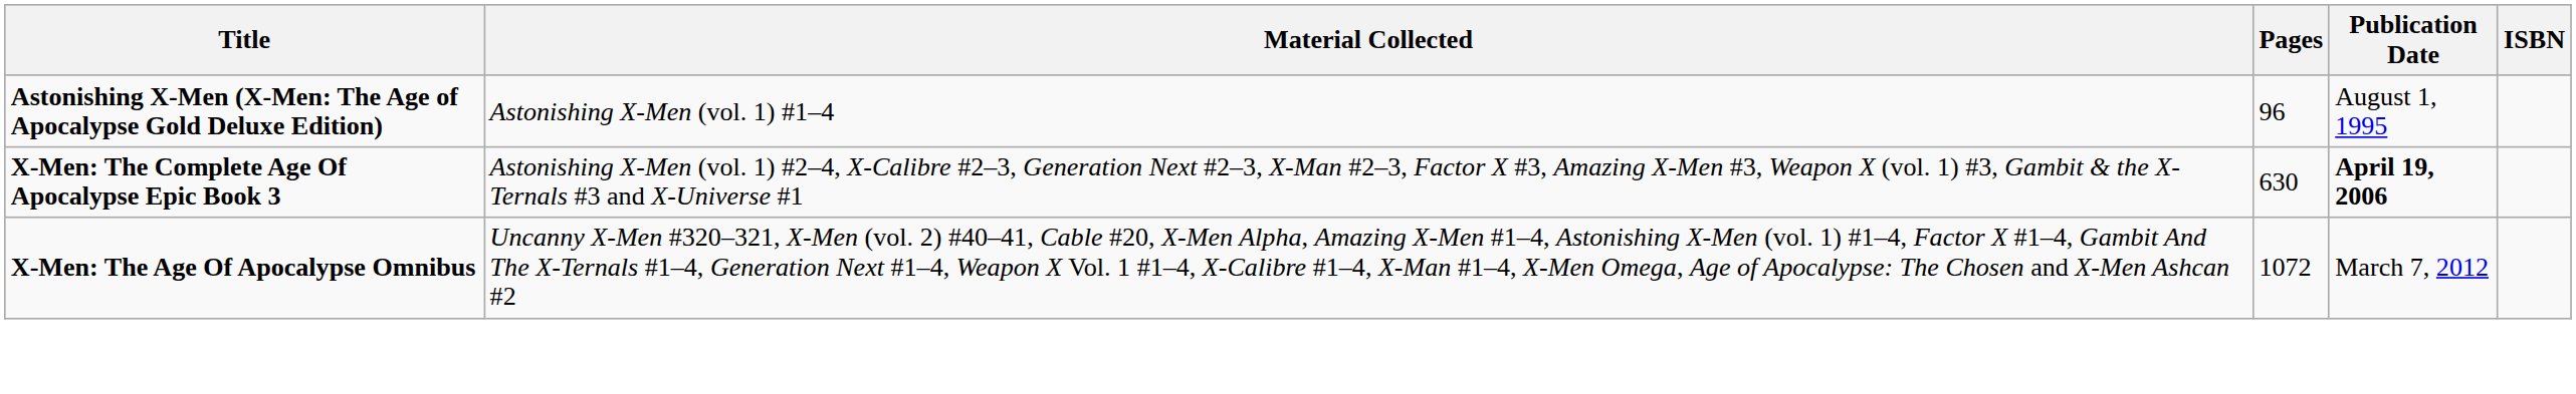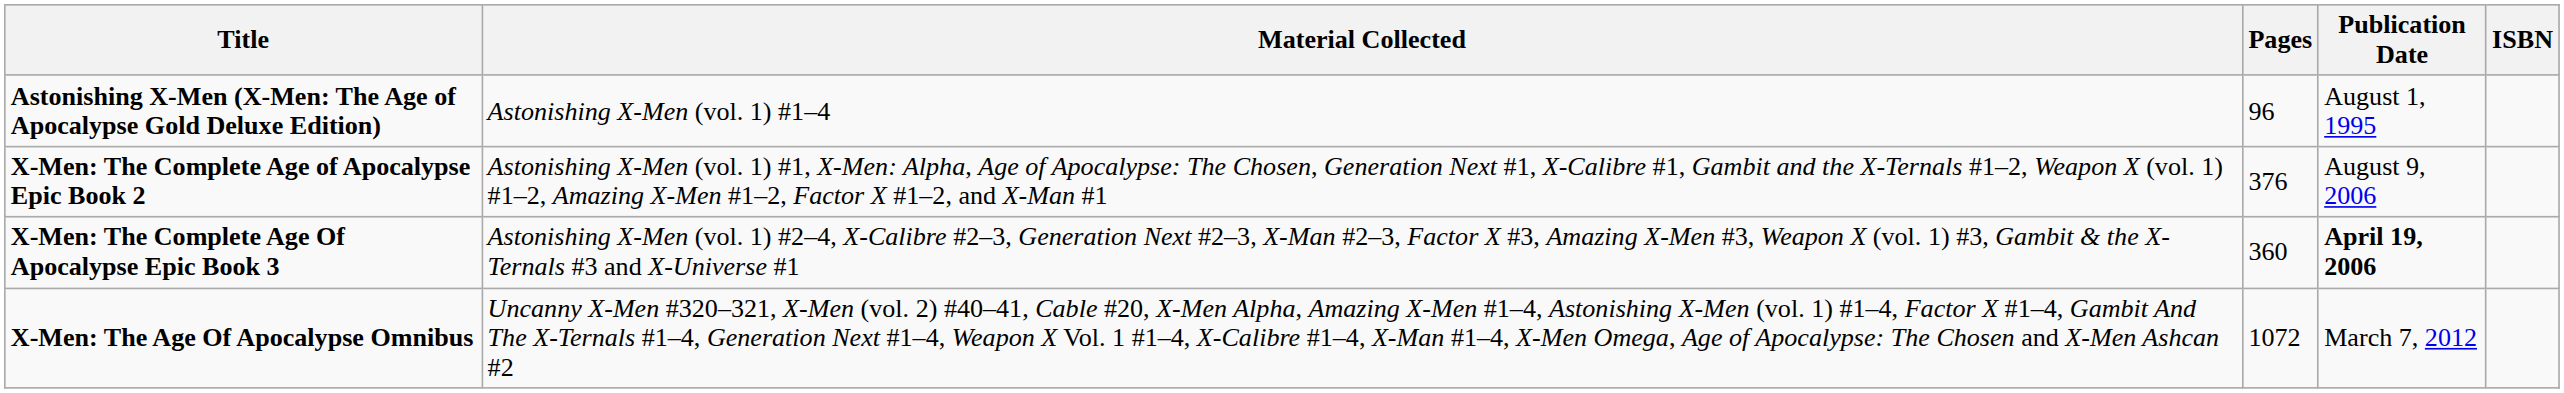+ row: X-Men: The Complete Age of Apocalypse Epic Book 2 | Astonishing X-Men (vol. 1) #1, X-Men: Alpha, Age of Apocalypse: The Chosen, Generation Next #1, X-Calibre #1, Gambit and the X-Ternals #1–2, Weapon X (vol. 1) #1–2, Amazing X-Men #1–2, Factor X #1–2, and X-Man #1 | 376 | August 9, 2006
X-Men: The Complete Age Of Apocalypse Epic Book 3 | Pages: 630 -> 360
